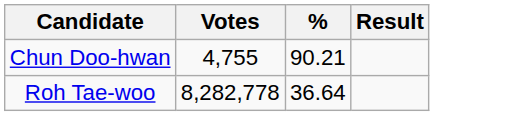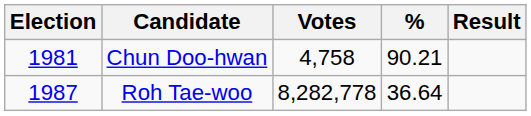+ column: Election | 1981 | 1987
Chun Doo-hwan | Votes: 4,755 -> 4,758
